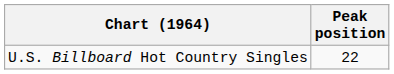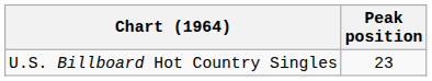U.S. Billboard Hot Country Singles | Peak position: 22 -> 23
